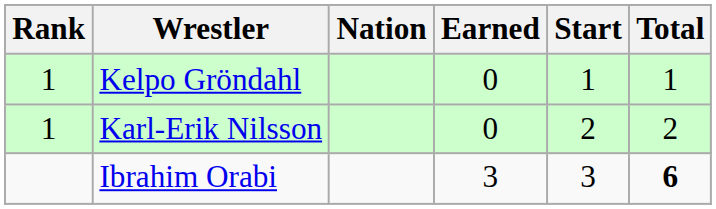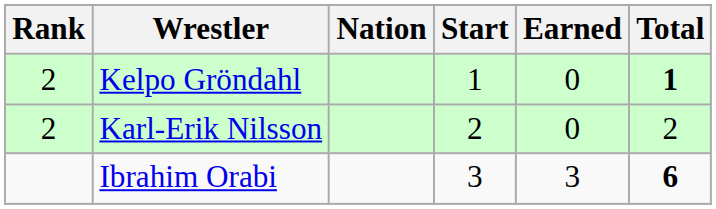columns swapped: Start <-> Earned
Kelpo Gröndahl | Rank: 1 -> 2
Kelpo Gröndahl | Total: normal -> bold
Karl-Erik Nilsson | Rank: 1 -> 2
